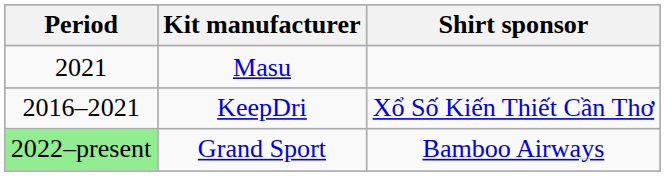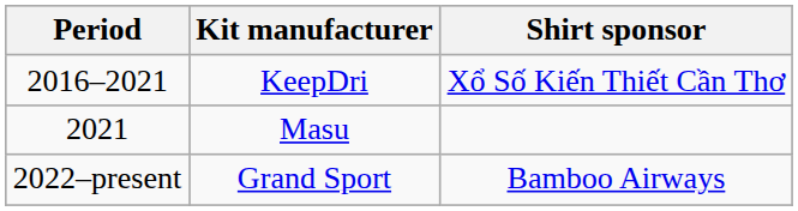rows swapped: KeepDri <-> Masu
Grand Sport | Period: lightgreen background -> no background
